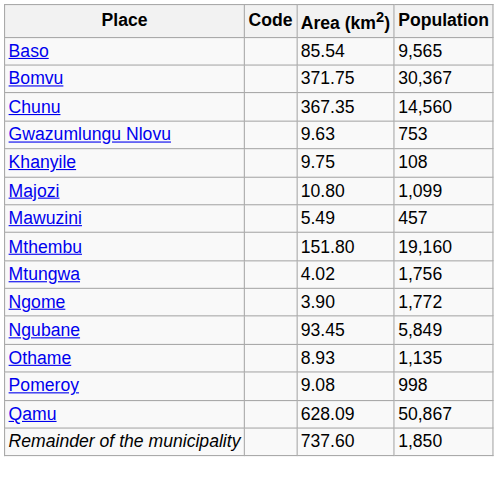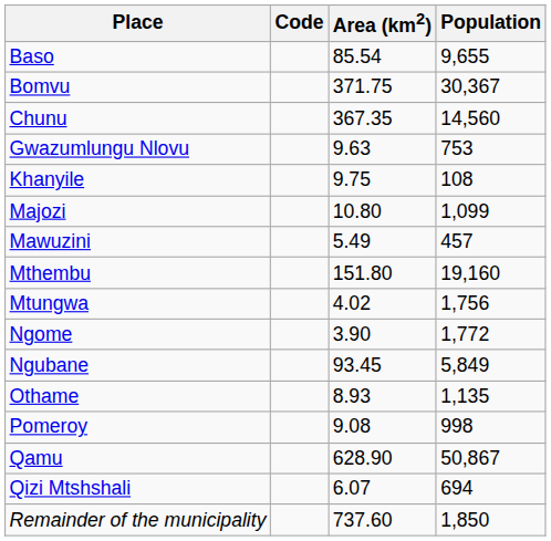Baso | Population: 9,565 -> 9,655
Qamu | Area (km2): 628.09 -> 628.90
+ row: Qizi Mtshshali | 6.07 | 694
